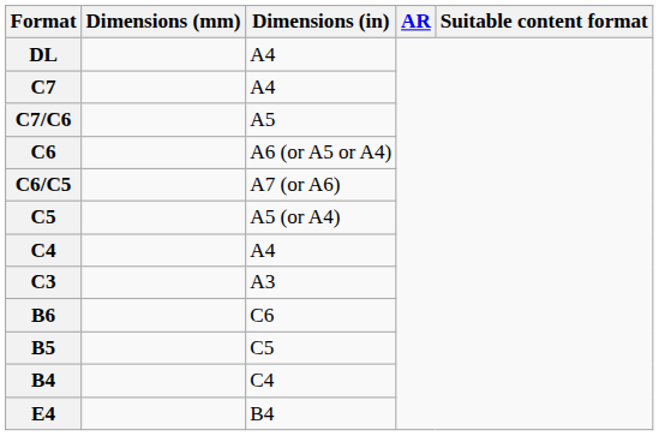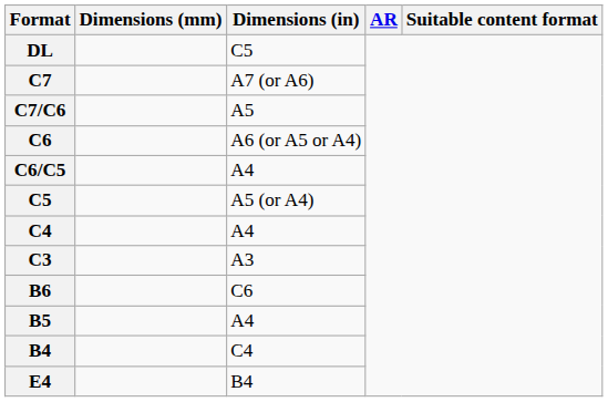DL | Dimensions (in): A4 -> C5
C7 | Dimensions (in): A4 -> A7 (or A6)
C6/C5 | Dimensions (in): A7 (or A6) -> A4
B5 | Dimensions (in): C5 -> A4
